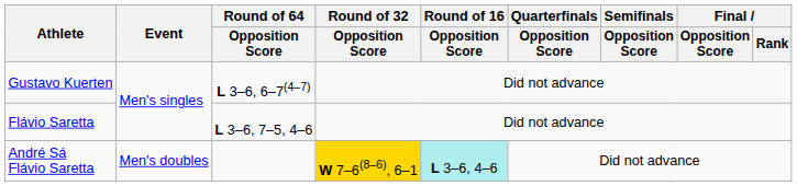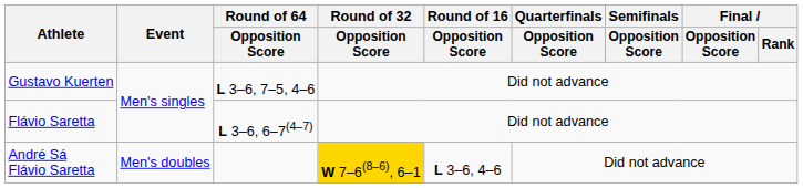Gustavo Kuerten | Round of 64 / Opposition Score: L 3–6, 6–7(4–7) -> L 3–6, 7–5, 4–6
Flávio Saretta | Round of 64 / Opposition Score: L 3–6, 7–5, 4–6 -> L 3–6, 6–7(4–7)
André Sá Flávio Saretta | Round of 16 / Opposition Score: paleturquoise background -> no background
